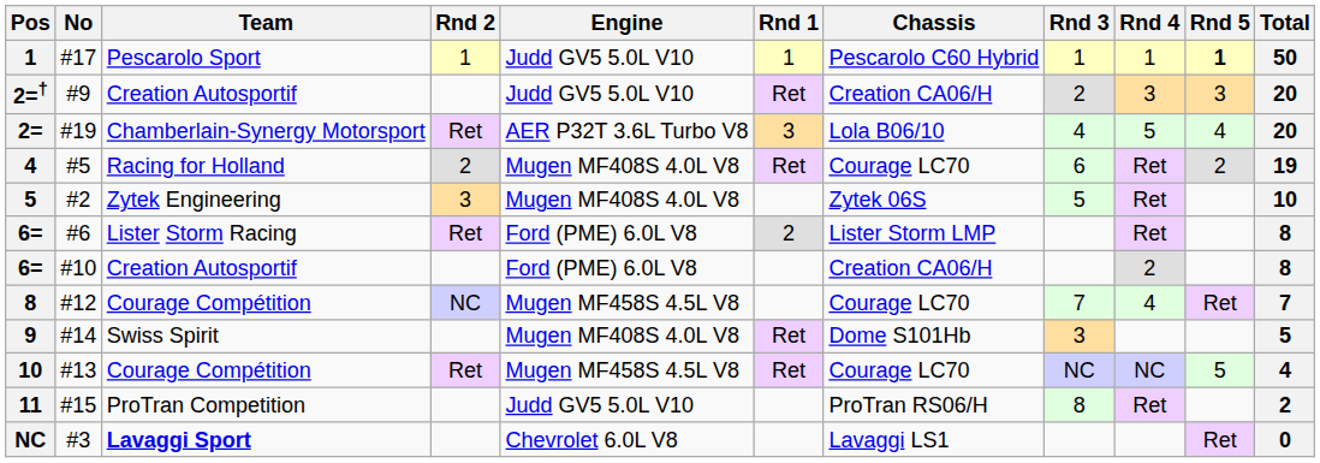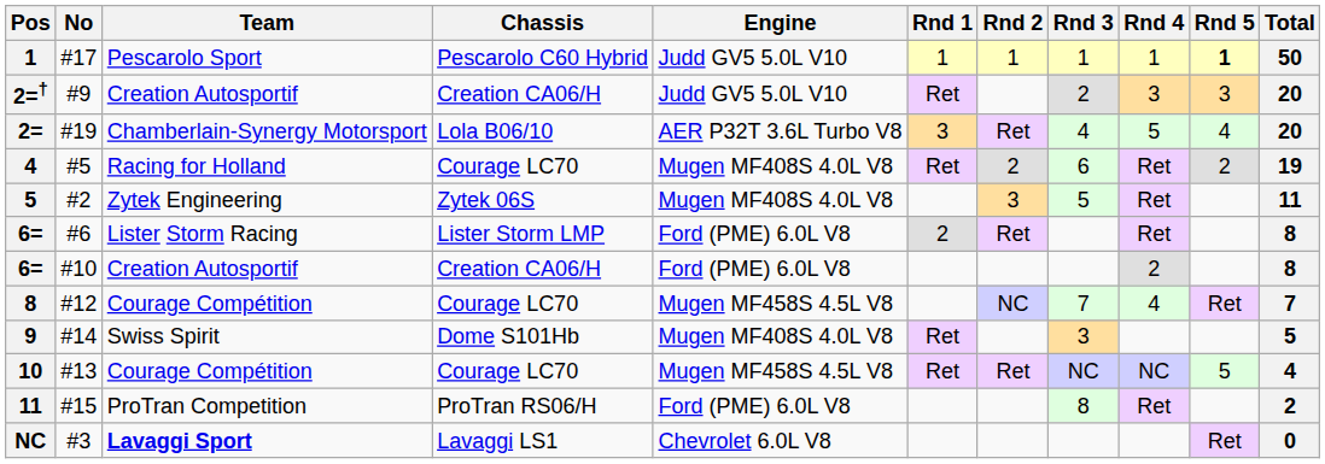columns swapped: Chassis <-> Rnd 2
#2 | Total: 10 -> 11
#15 | Engine: Judd GV5 5.0L V10 -> Ford (PME) 6.0L V8
